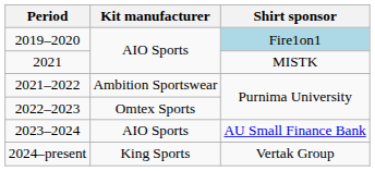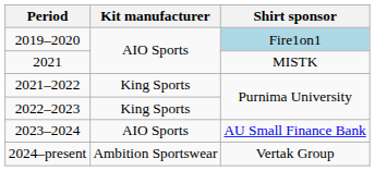2021–2022 | Kit manufacturer: Ambition Sportswear -> King Sports
2022–2023 | Kit manufacturer: Omtex Sports -> King Sports
2024–present | Kit manufacturer: King Sports -> Ambition Sportswear
